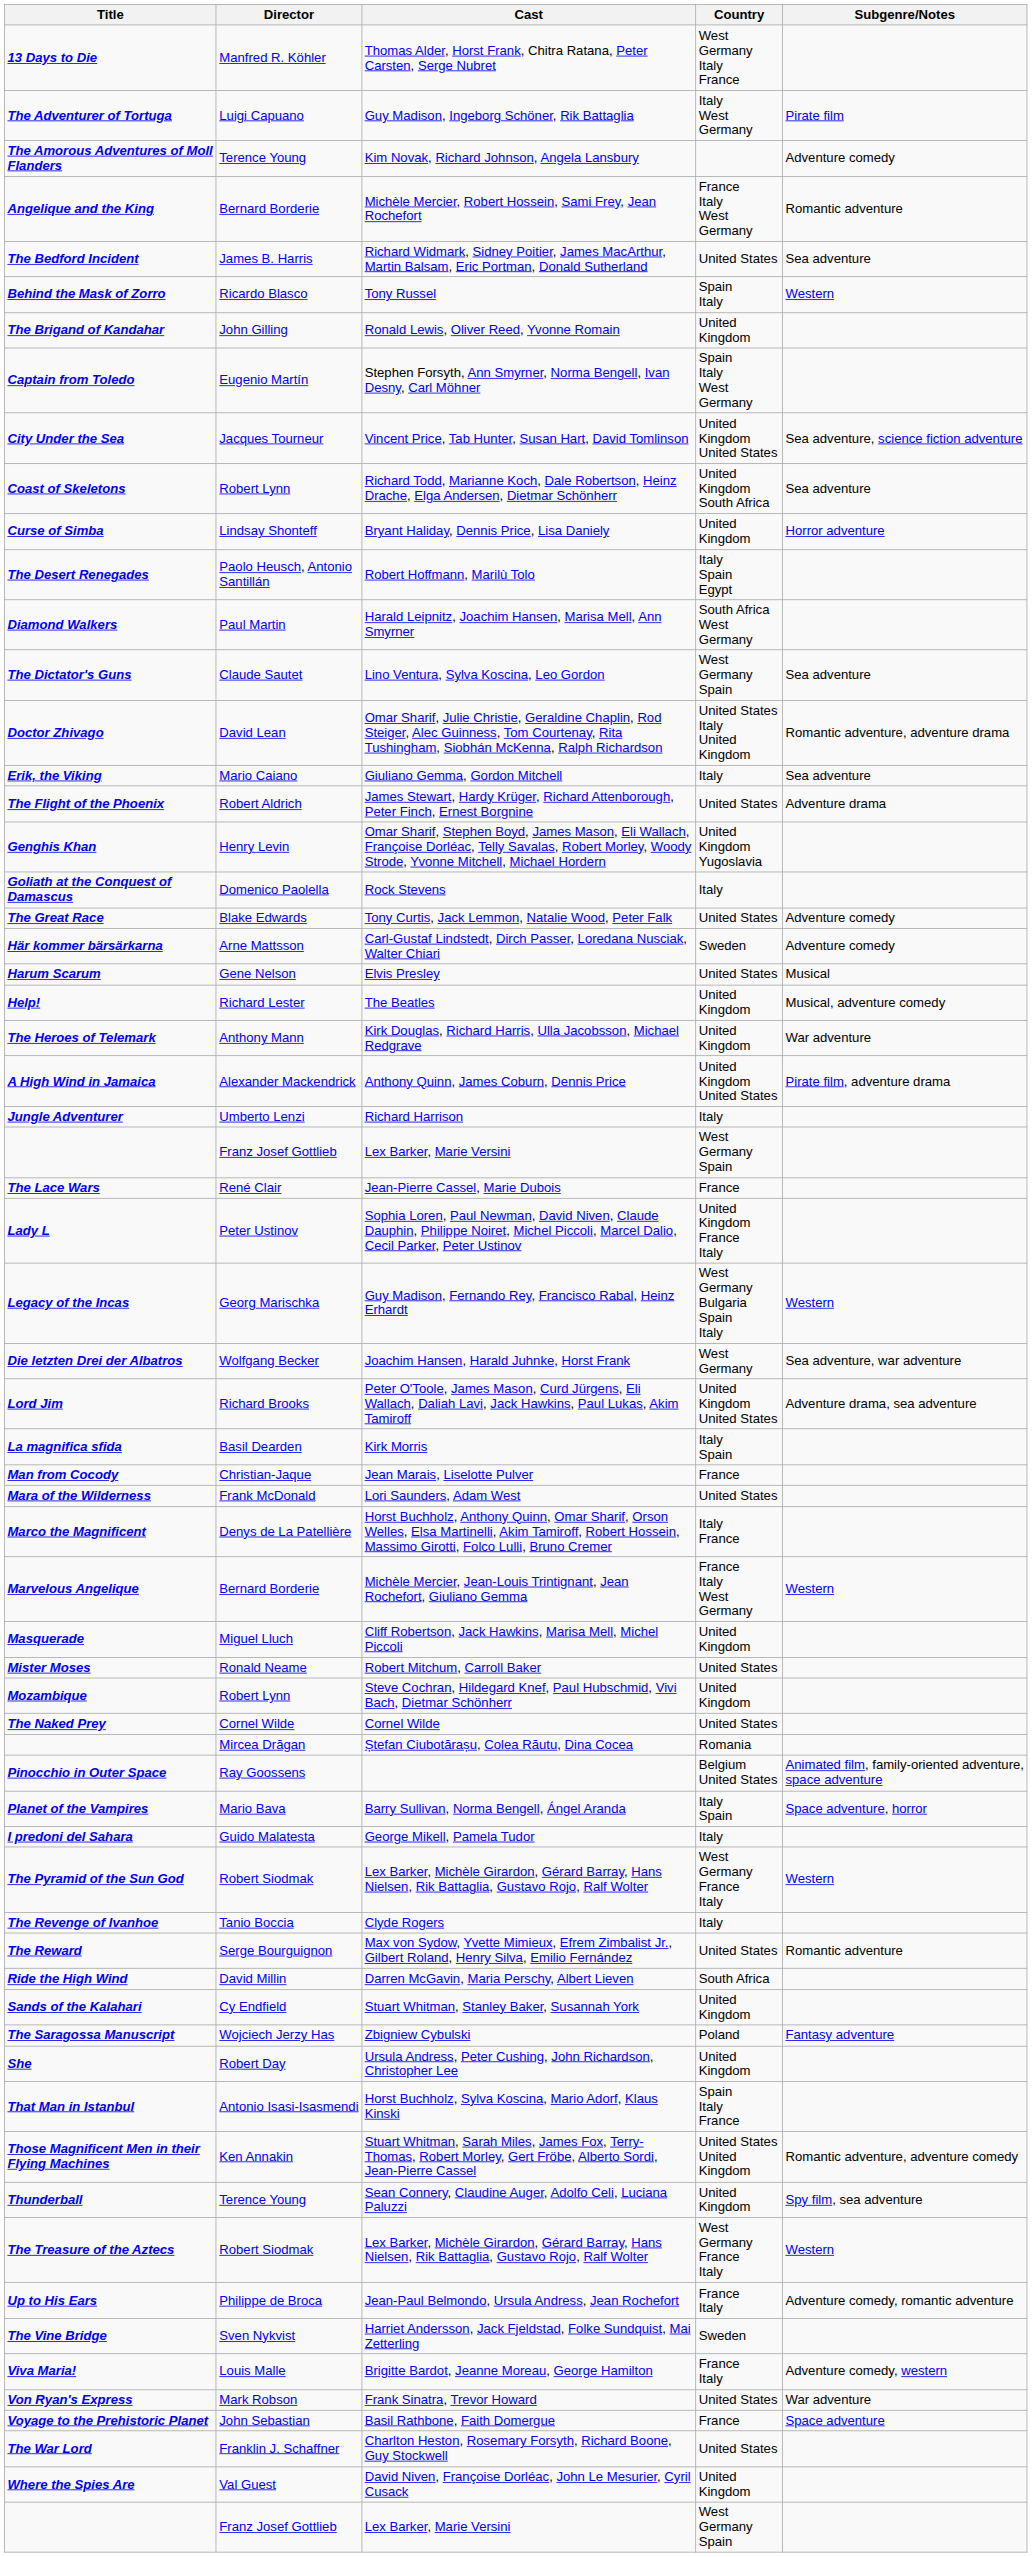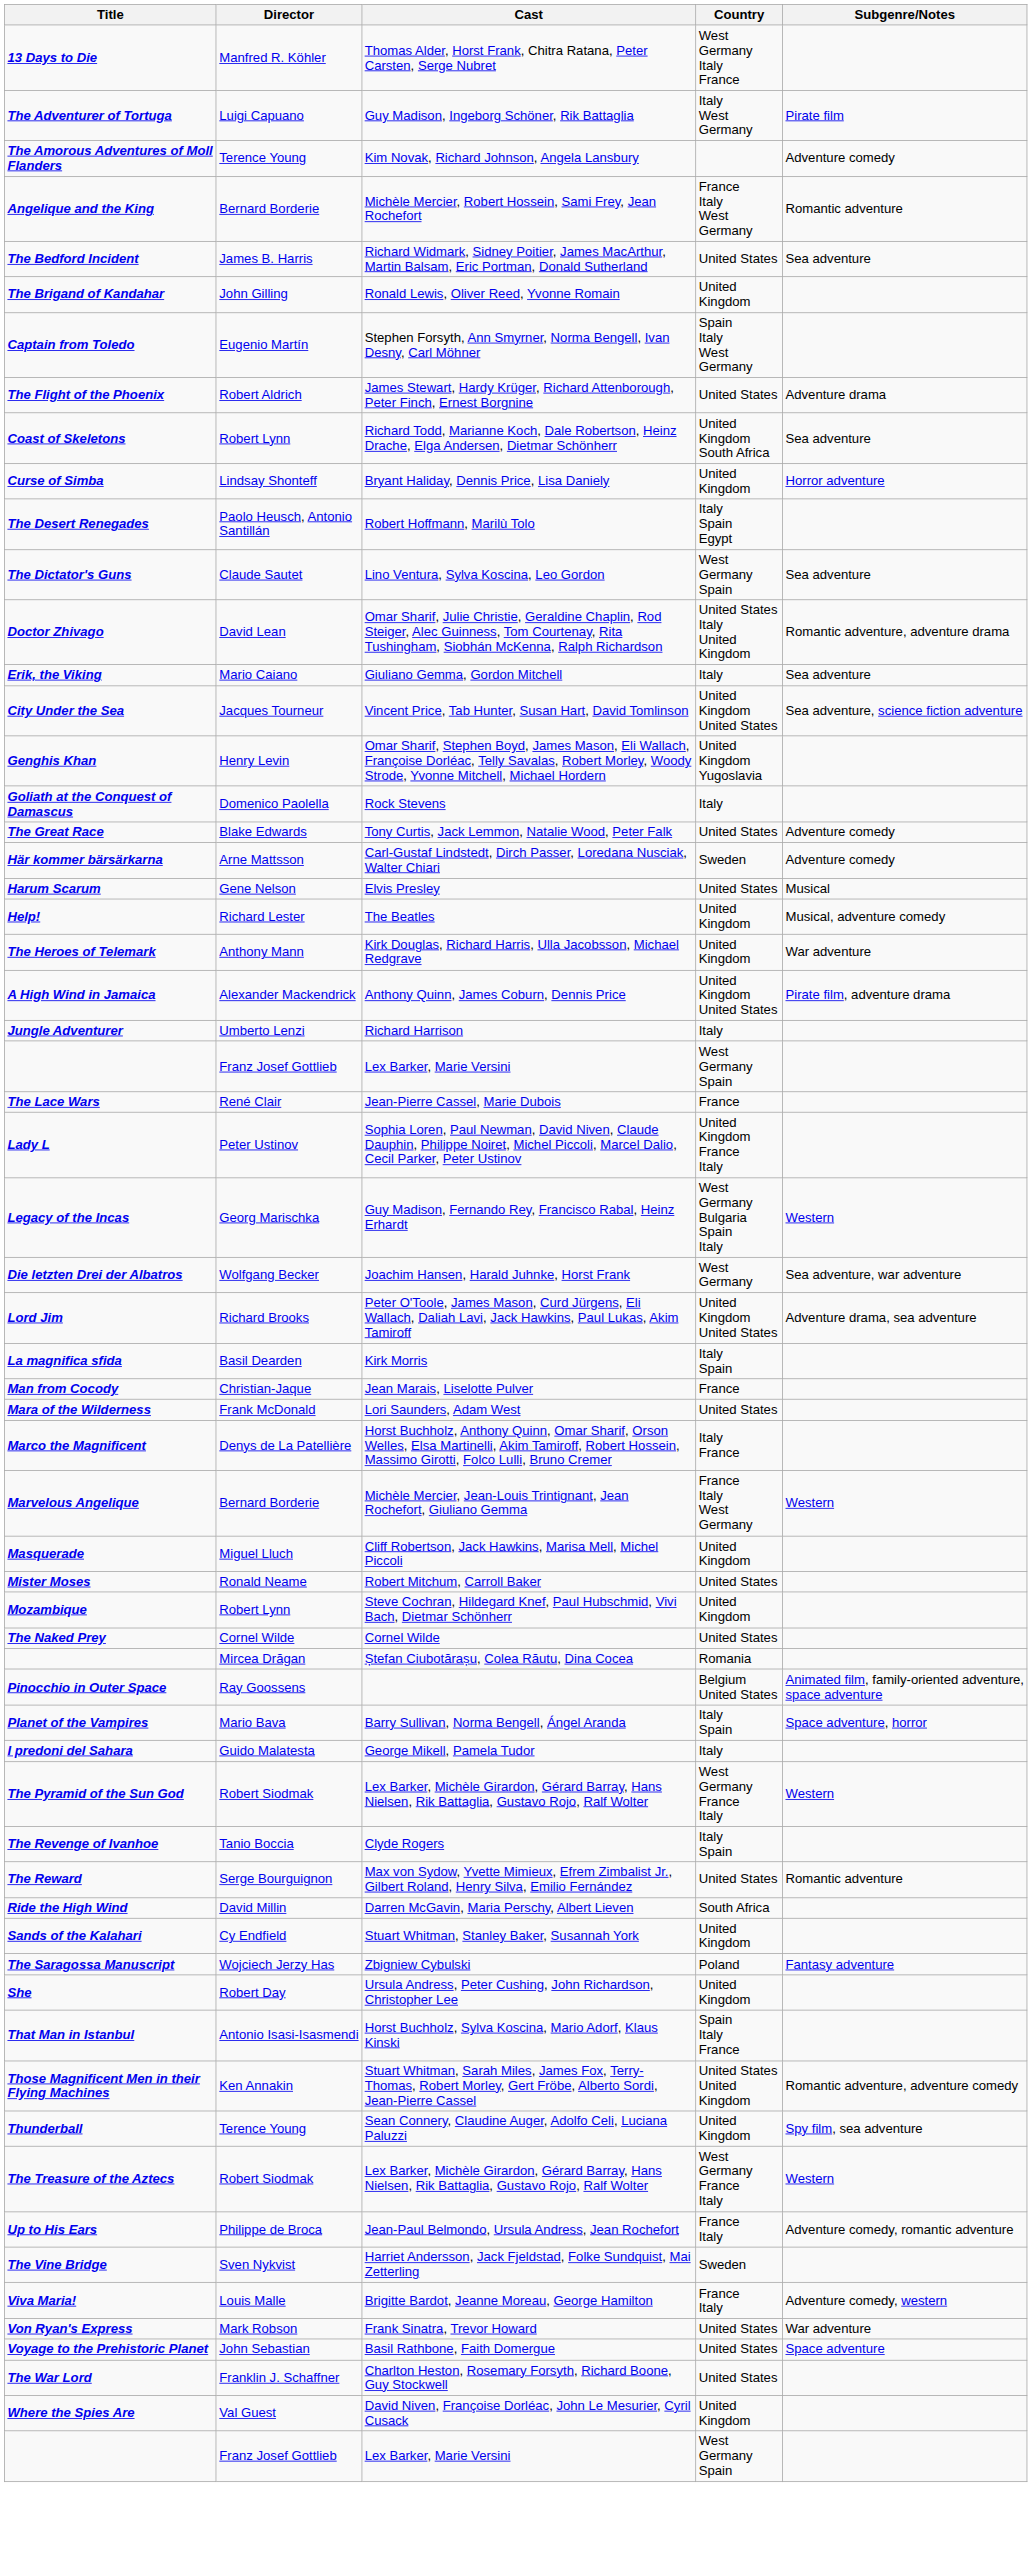- row: Behind the Mask of Zorro | Ricardo Blasco | Tony Russel | Spain Italy | Western
rows swapped: City Under the Sea <-> The Flight of the Phoenix
- row: Diamond Walkers | Paul Martin | Harald Leipnitz, Joachim Hansen, Marisa Mell, Ann Smyrner | South Africa West Germany
The Revenge of Ivanhoe | Country: Italy -> Italy Spain
Voyage to the Prehistoric Planet | Country: France -> United States
